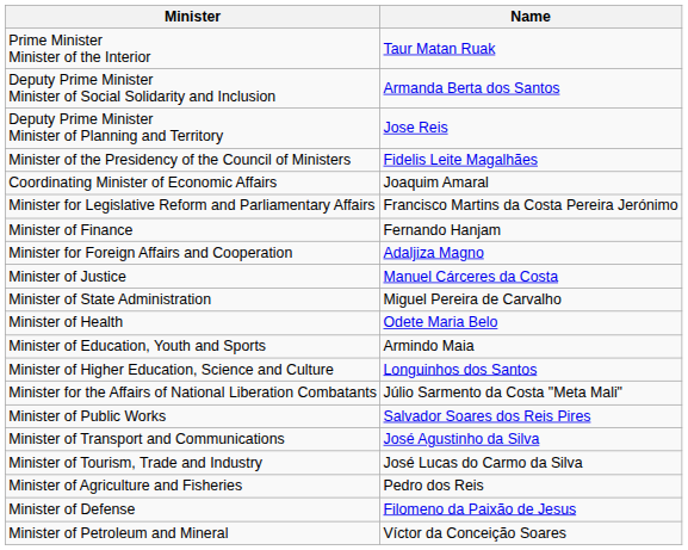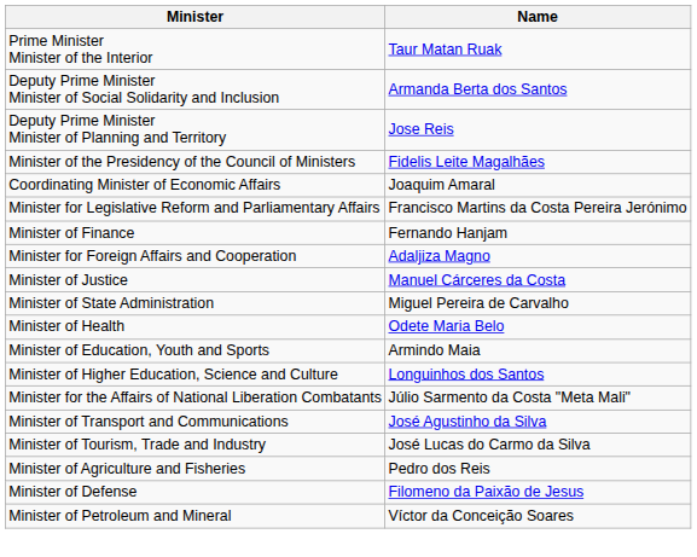- row: Minister of Public Works | Salvador Soares dos Reis Pires
